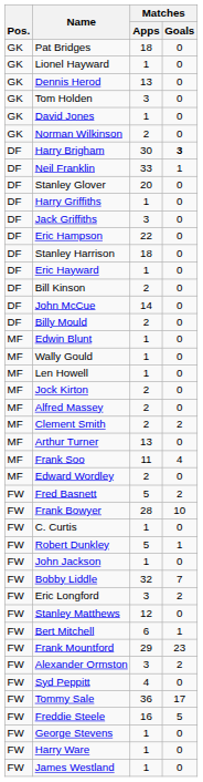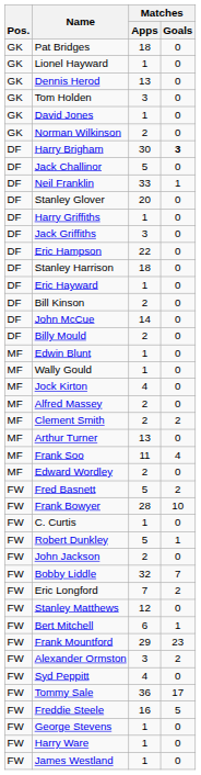+ row: DF | Jack Challinor | 5 | 0
- row: MF | Len Howell | 1 | 0
Jock Kirton | Matches / Apps: 2 -> 4
John Jackson | Matches / Apps: 1 -> 2
Eric Longford | Matches / Apps: 3 -> 7
